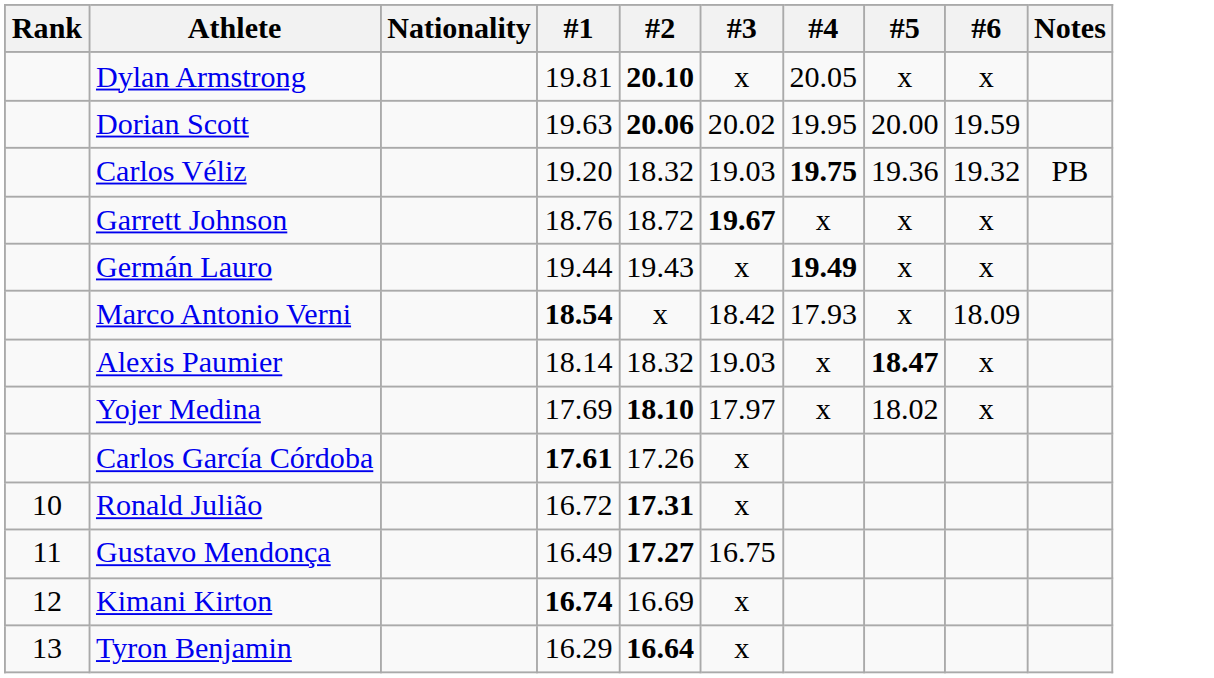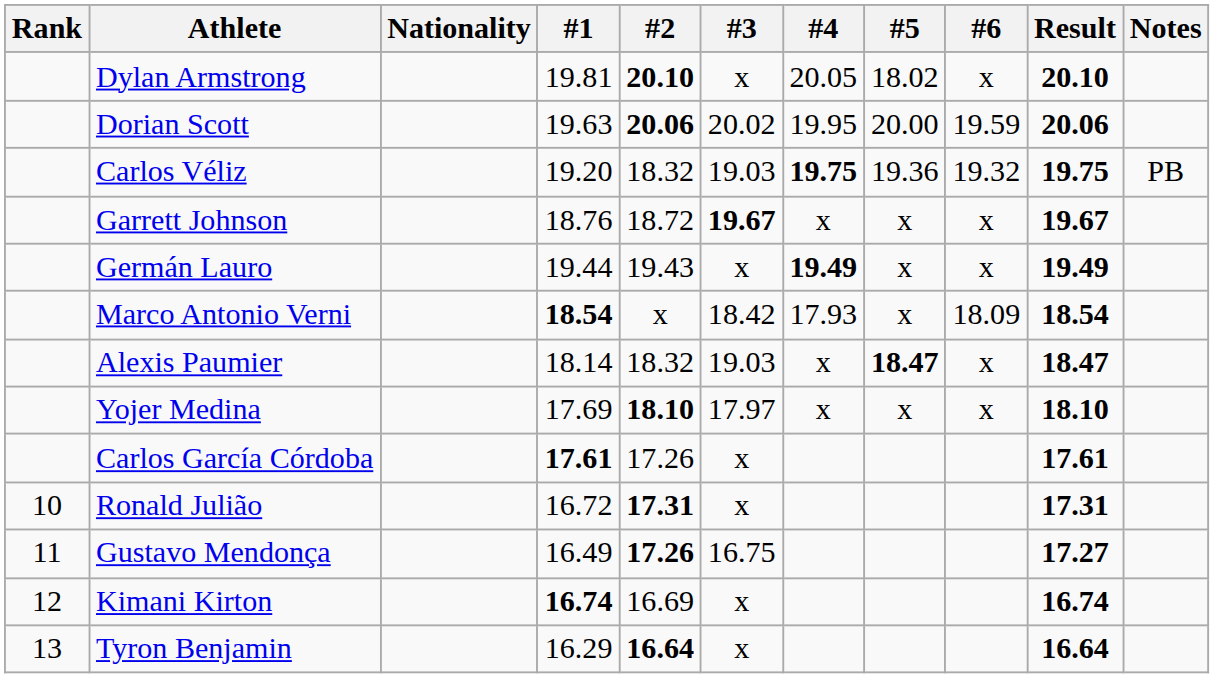+ column: Result | 20.10 | 20.06 | 19.75 | 19.67 | 19.49 | 18.54 | 18.47 | 18.10 | 17.61 | 17.31 | 17.27 | 16.74 | 16.64
Dylan Armstrong | #5: x -> 18.02
Yojer Medina | #5: 18.02 -> x
Gustavo Mendonça | #2: 17.27 -> 17.26
